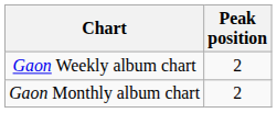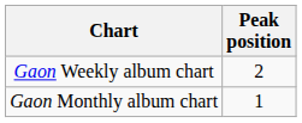Gaon Monthly album chart | Peak position: 2 -> 1
